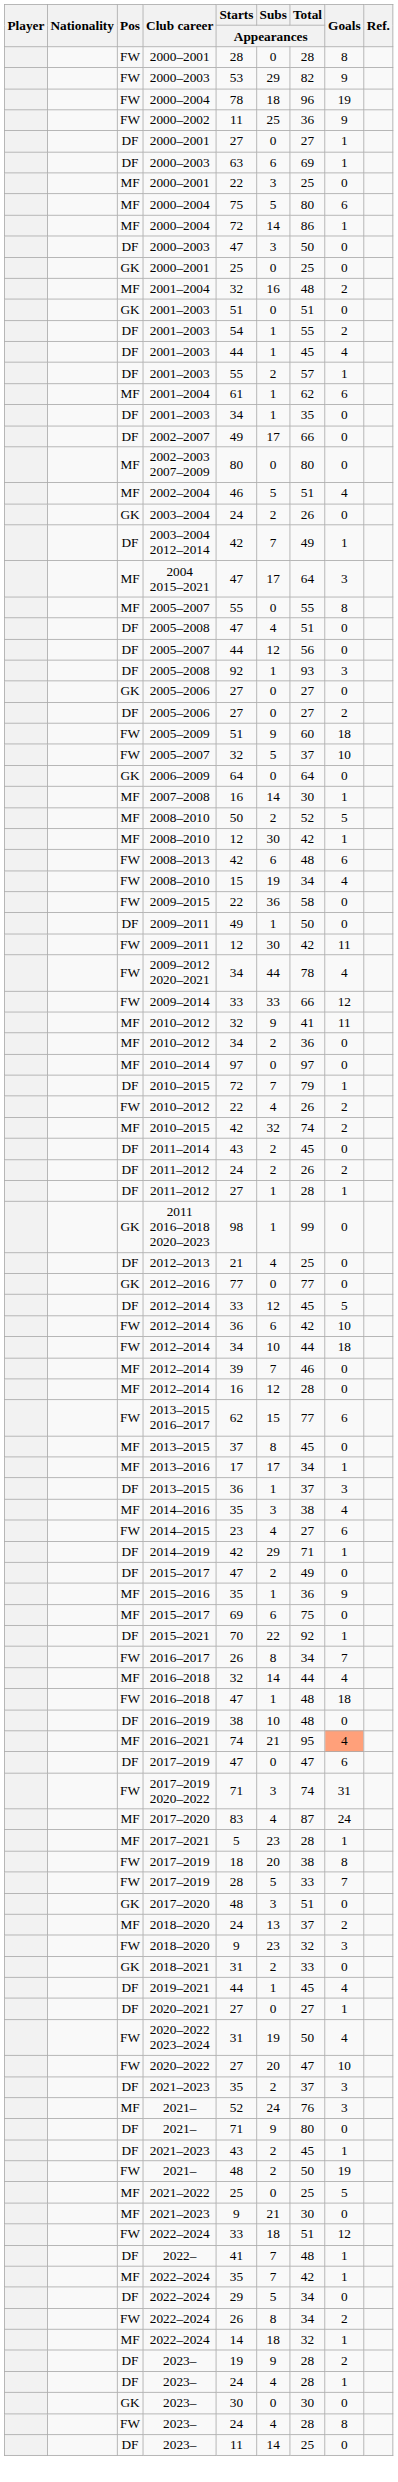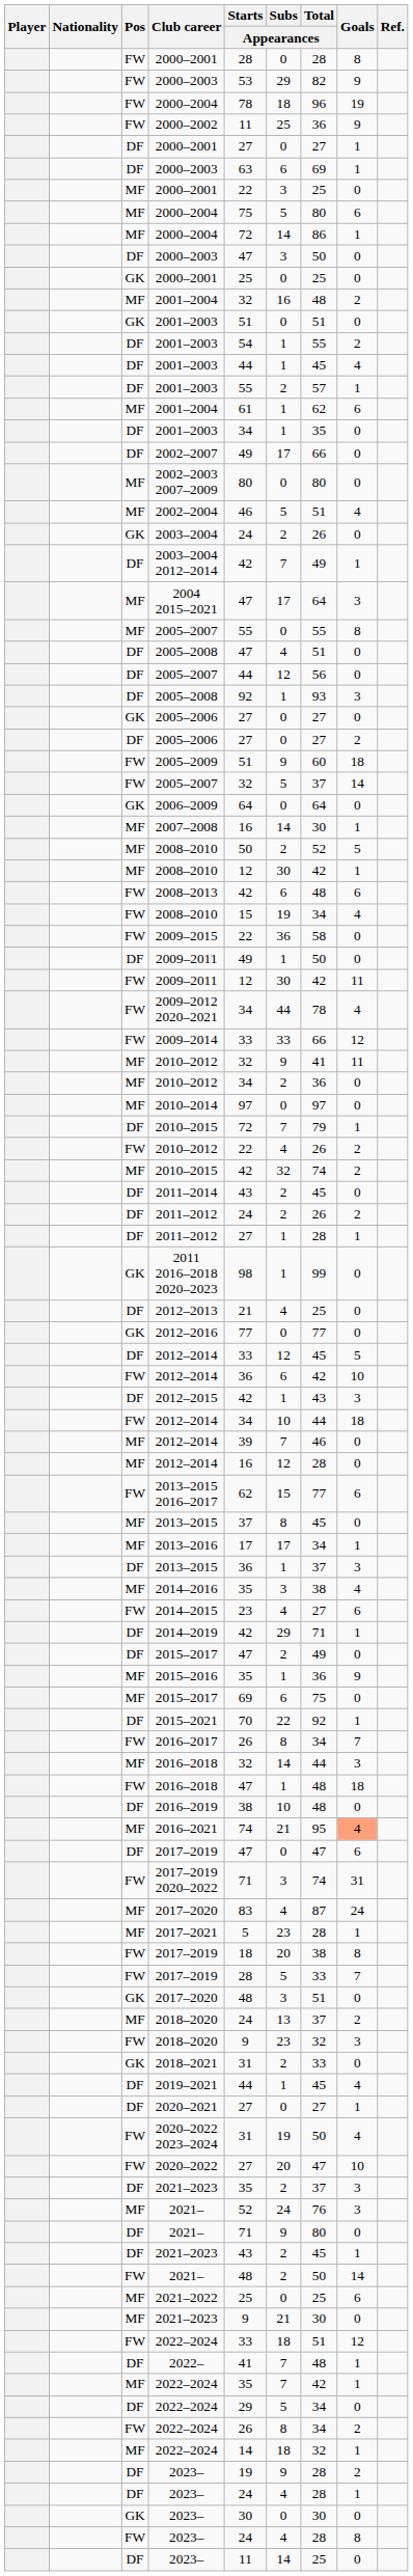FW / 2005–2007 | Goals: 10 -> 14
+ row: DF | 2012–2015 | 42 | 1 | 43 | 3
MF / 2016–2018 | Goals: 4 -> 3
FW / 2021– | Goals: 19 -> 14
2021–2022 | Goals: 5 -> 6
